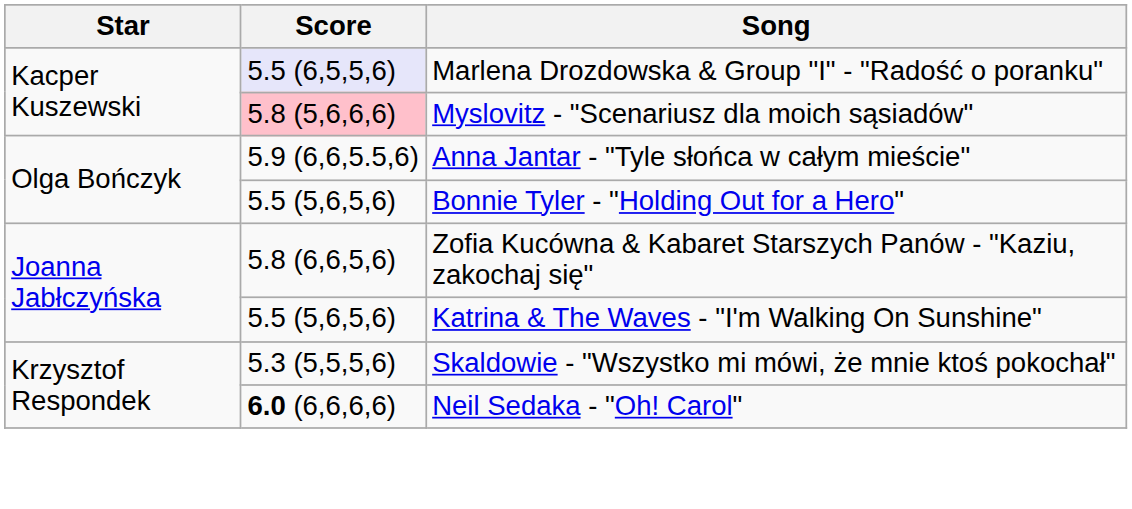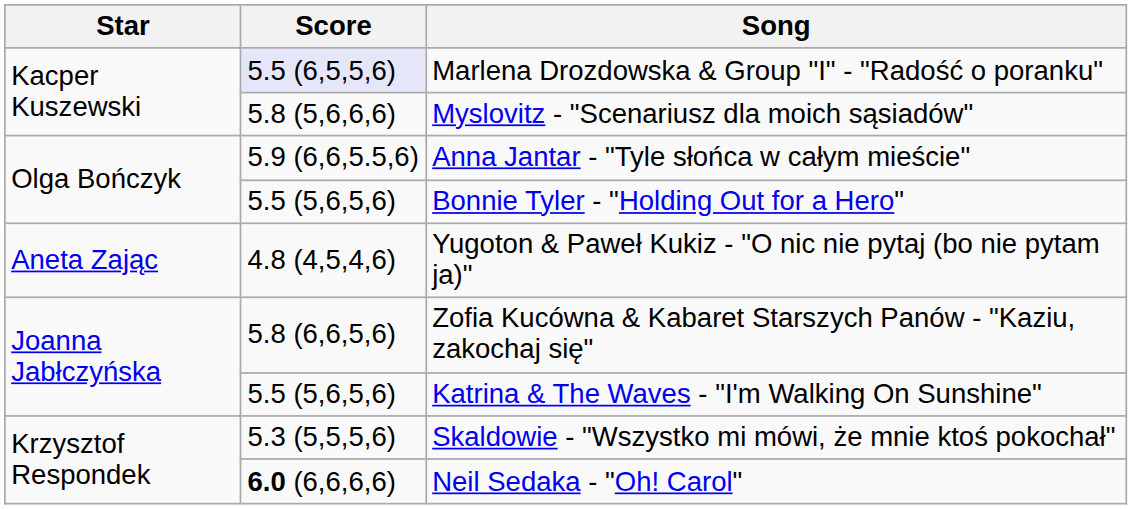Myslovitz - "Scenariusz dla moich sąsiadów" | Score: pink background -> no background
+ row: Aneta Zając | 4.8 (4,5,4,6) | Yugoton & Paweł Kukiz - "O nic nie pytaj (bo nie pytam ja)"
